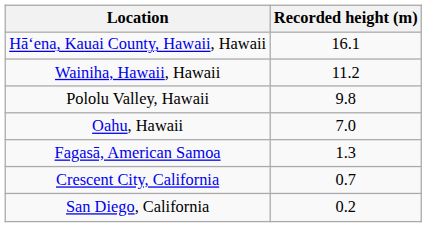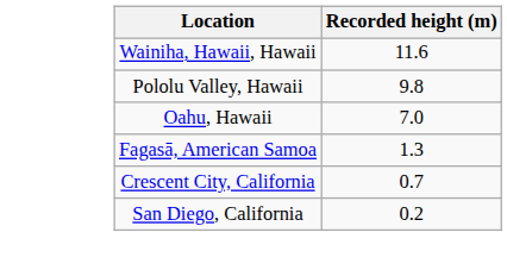- row: Hāʻena, Kauai County, Hawaii, Hawaii | 16.1
Wainiha, Hawaii, Hawaii | Recorded height (m): 11.2 -> 11.6
